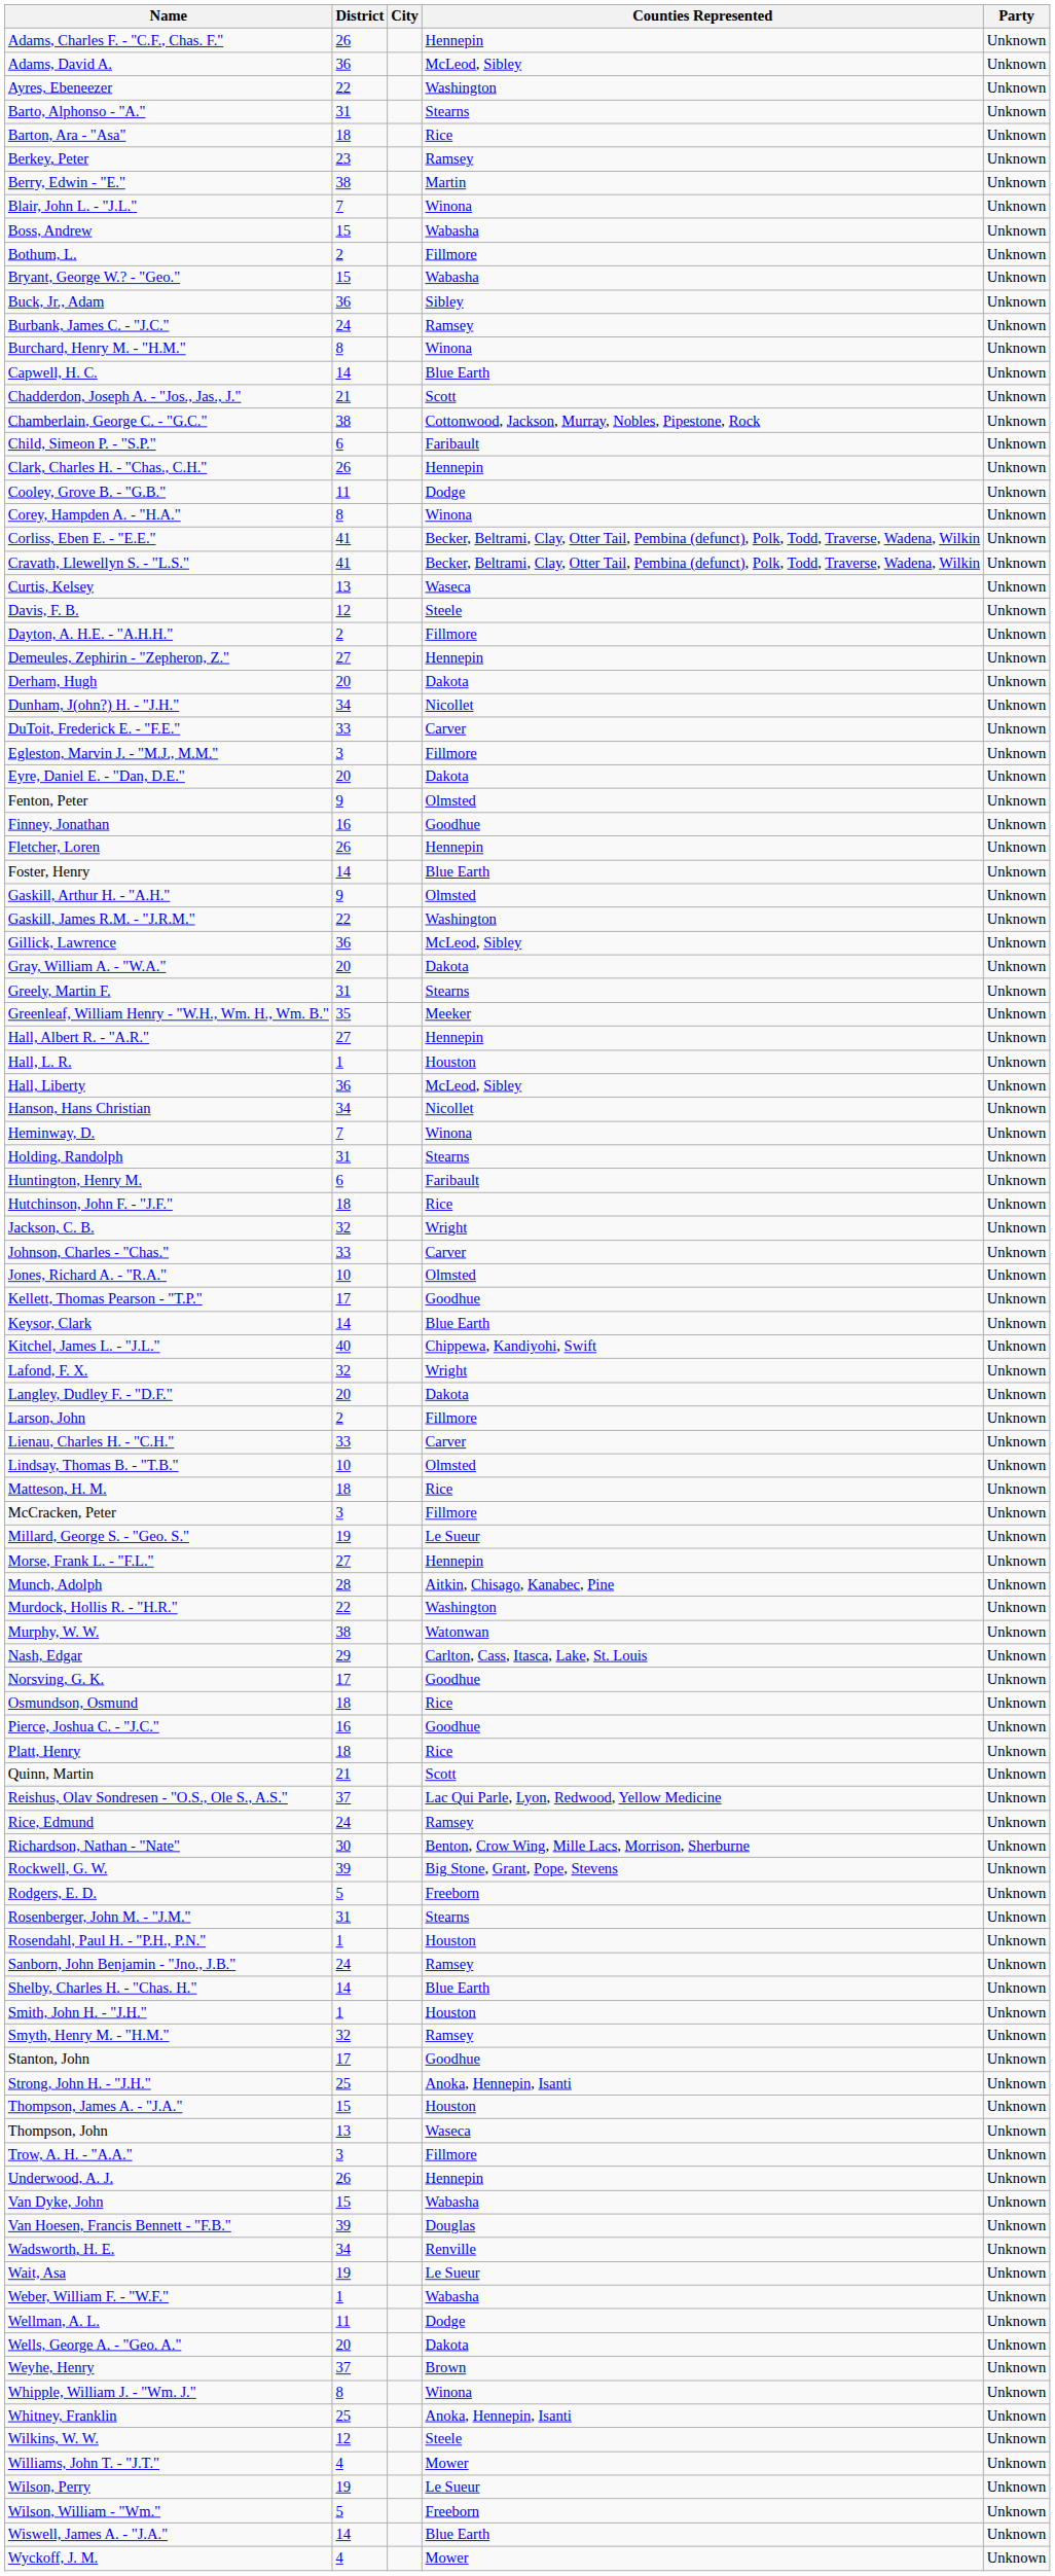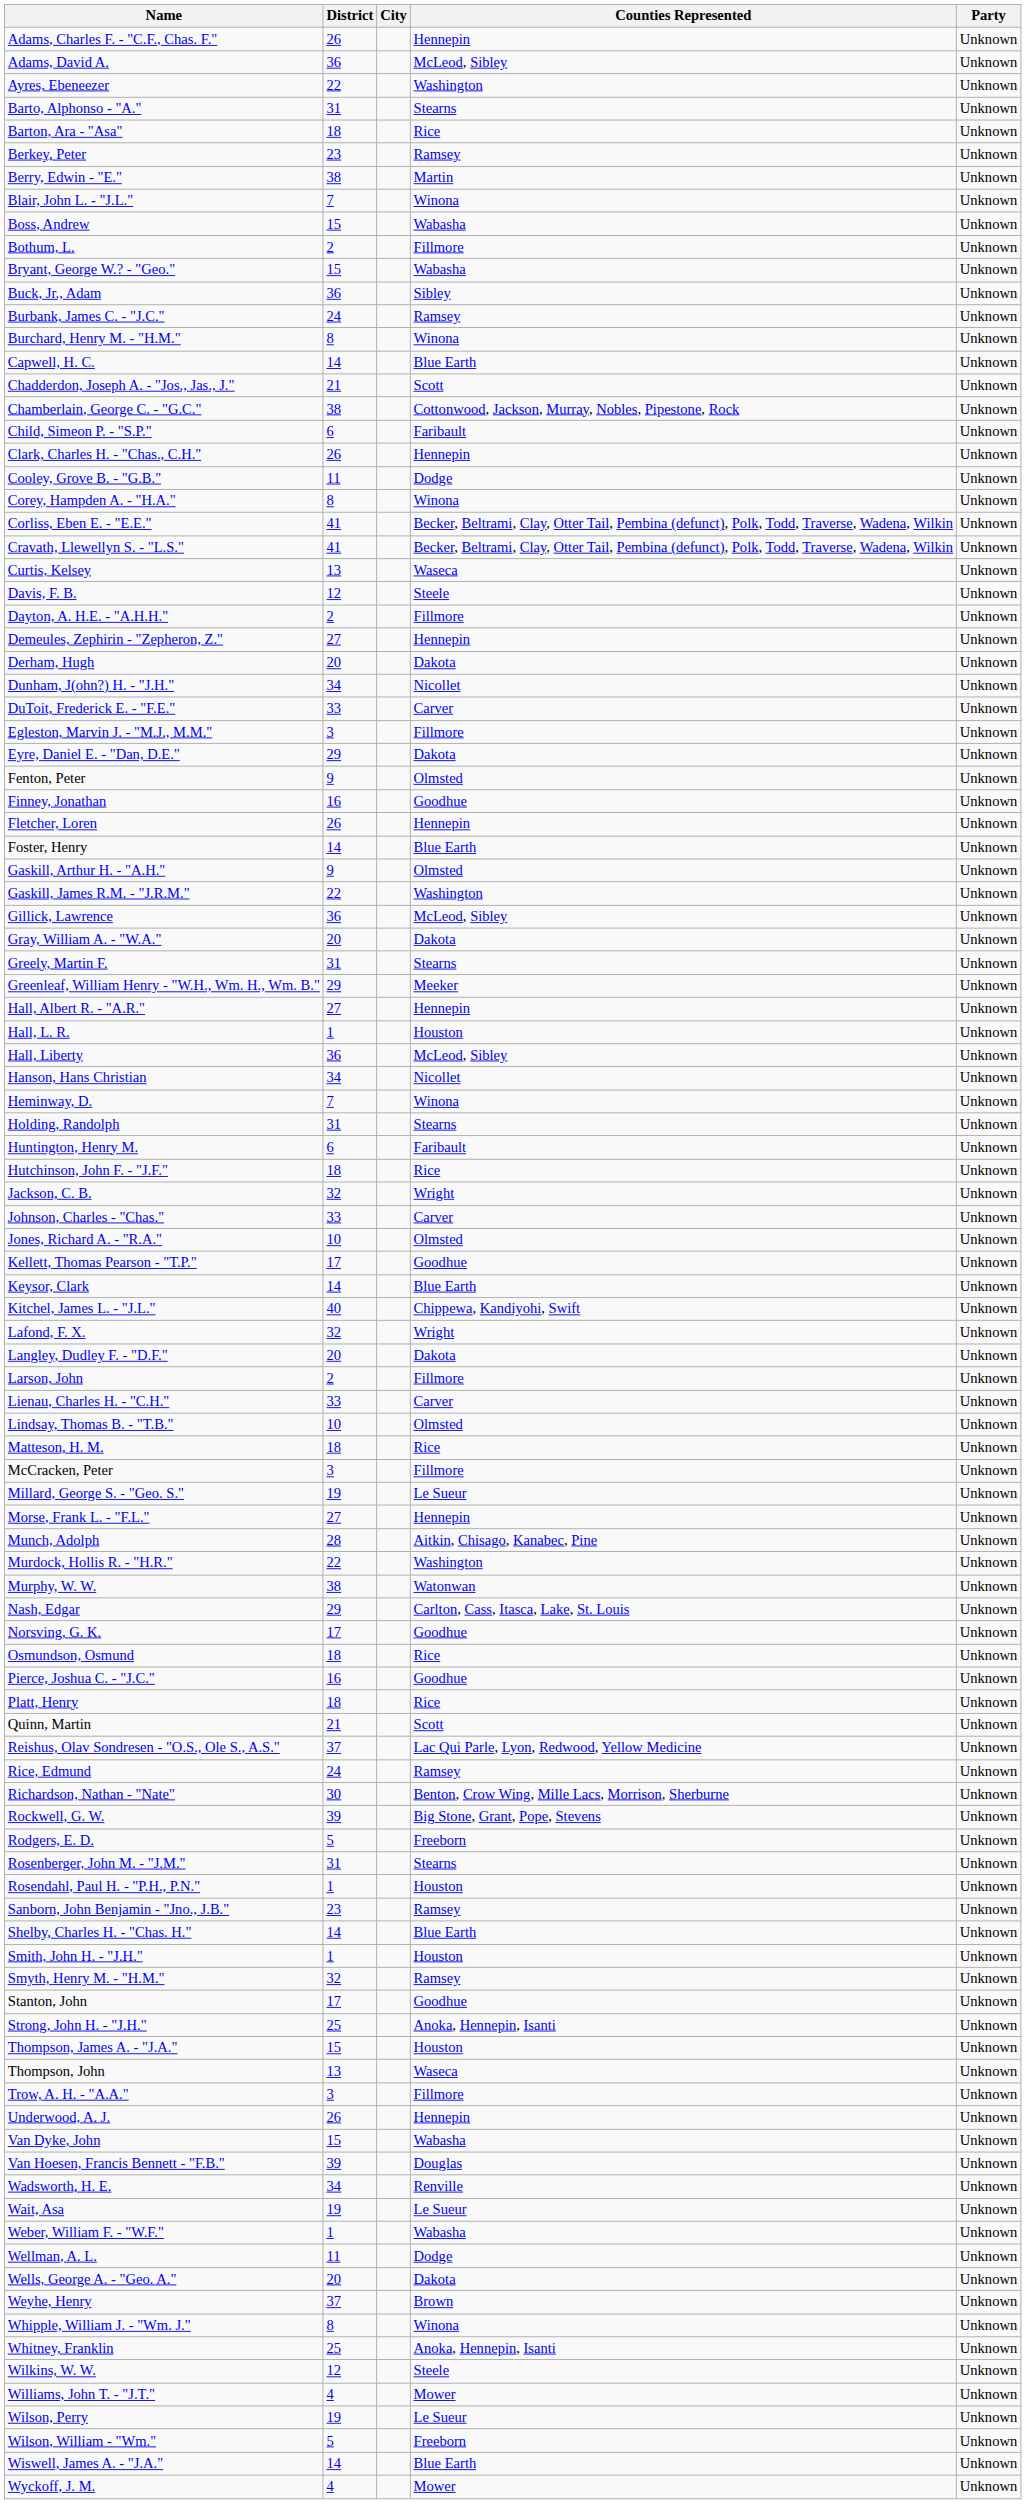Eyre, Daniel E. - "Dan, D.E." | District: 20 -> 29
Greenleaf, William Henry - "W.H., Wm. H., Wm. B." | District: 35 -> 29
Sanborn, John Benjamin - "Jno., J.B." | District: 24 -> 23
